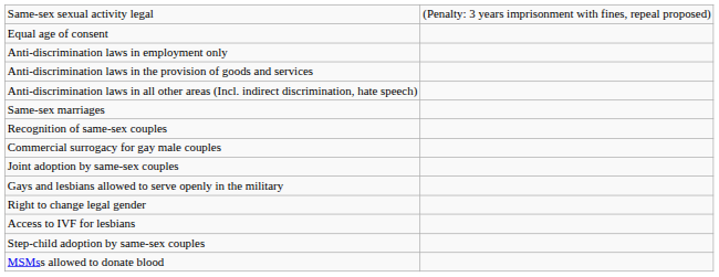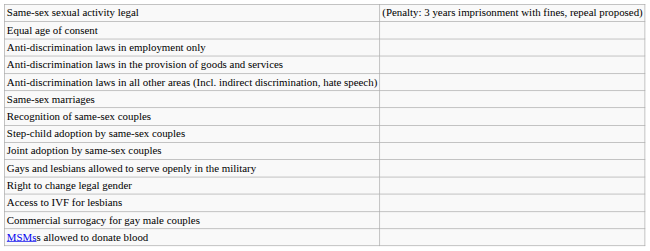rows swapped: Step-child adoption by same-sex couples <-> Commercial surrogacy for gay male couples
